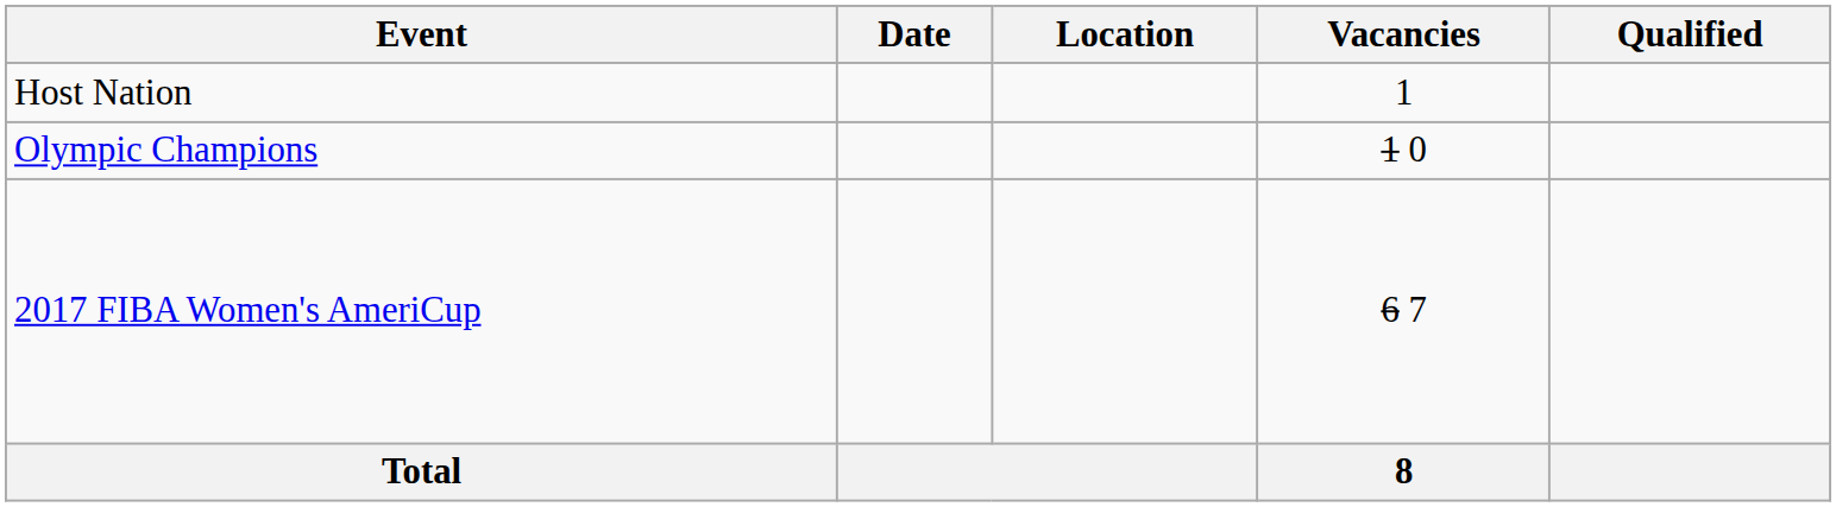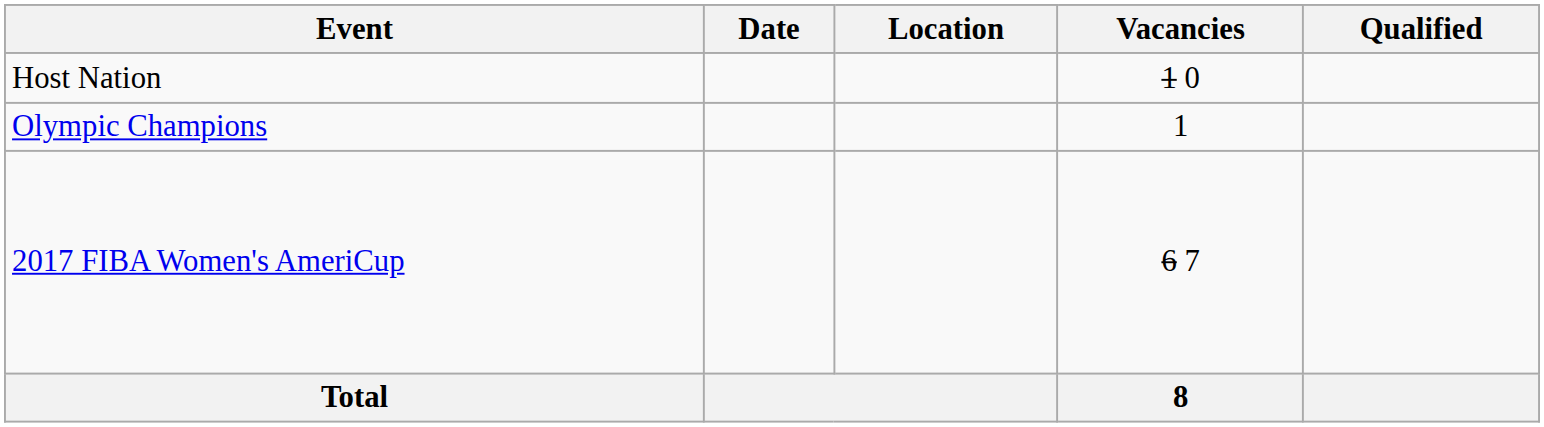Host Nation | Vacancies: 1 -> 1 0
Olympic Champions | Vacancies: 1 0 -> 1
